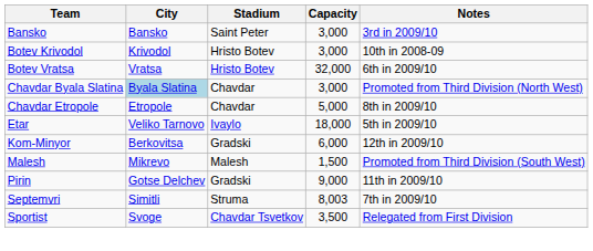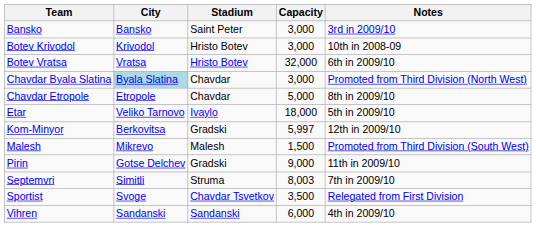Kom-Minyor | Capacity: 6,000 -> 5,997
+ row: Vihren | Sandanski | Sandanski | 6,000 | 4th in 2009/10
